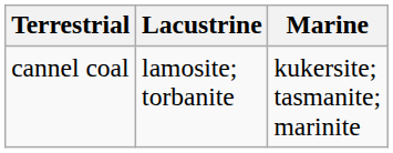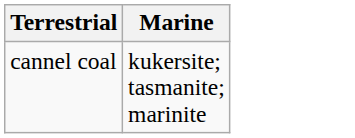- column: Lacustrine | lamosite; torbanite
